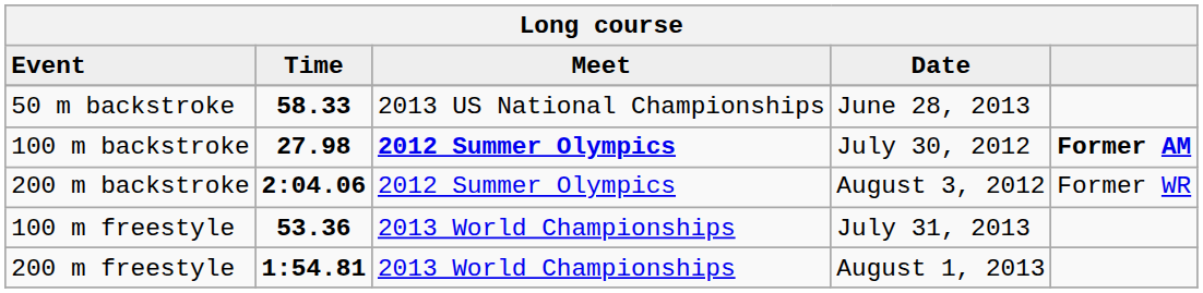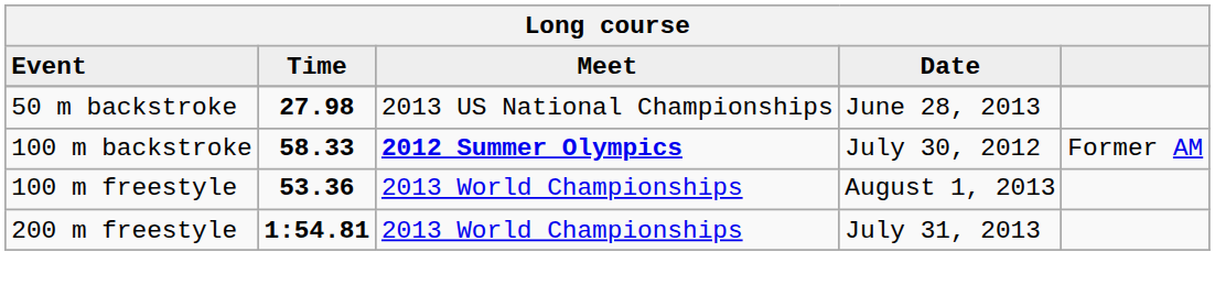50 m backstroke | Time: 58.33 -> 27.98
100 m backstroke | Time: 27.98 -> 58.33
100 m backstroke | column 5: bold -> normal
- row: 200 m backstroke | 2:04.06 | 2012 Summer Olympics | August 3, 2012 | Former WR
100 m freestyle | Date: July 31, 2013 -> August 1, 2013
200 m freestyle | Date: August 1, 2013 -> July 31, 2013
